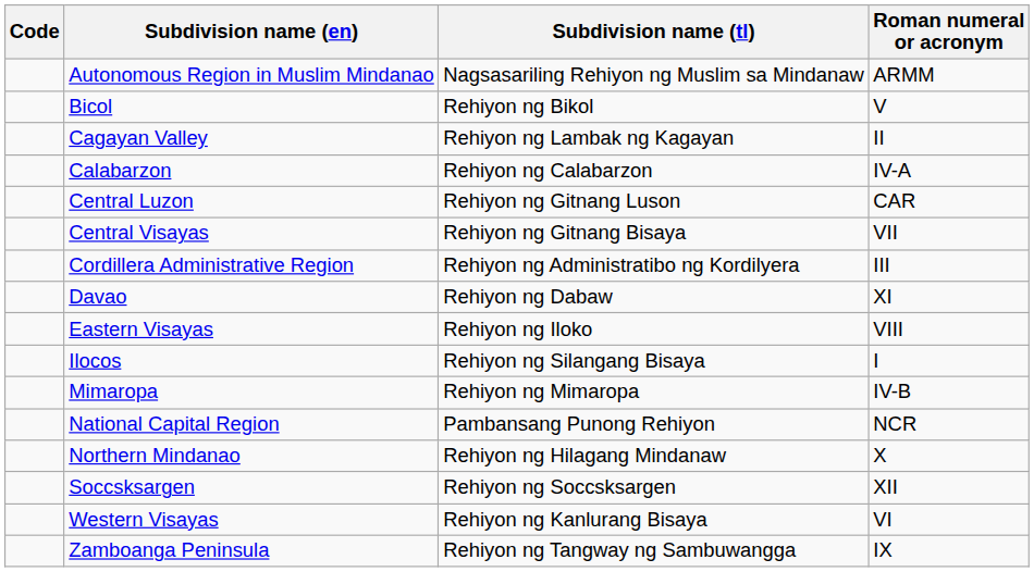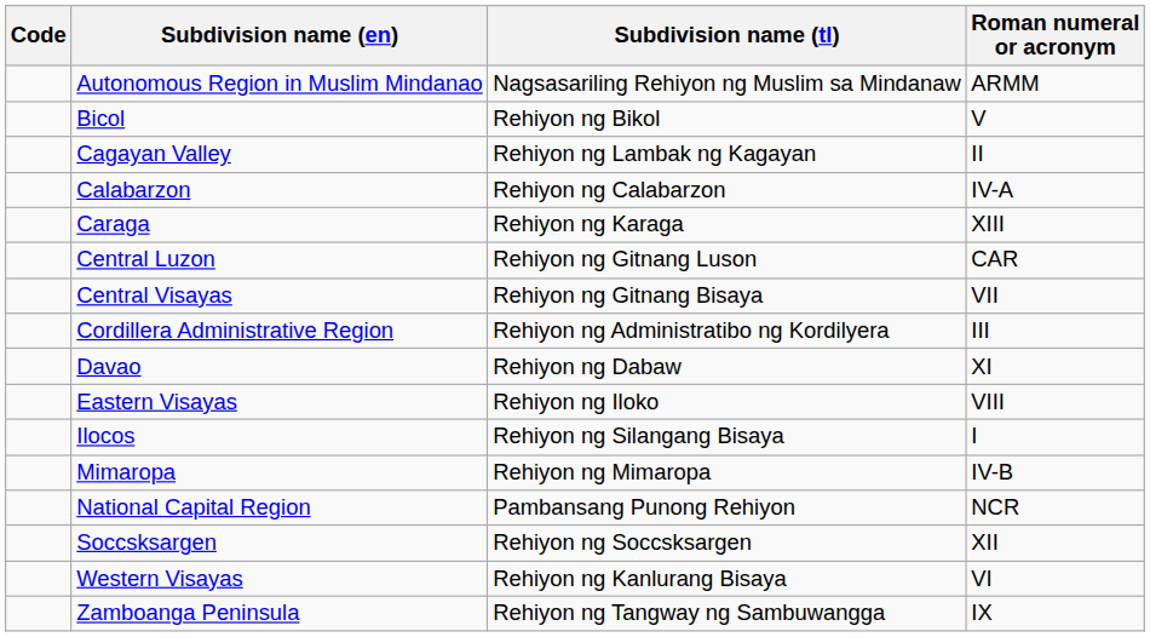+ row: Caraga | Rehiyon ng Karaga | XIII
- row: Northern Mindanao | Rehiyon ng Hilagang Mindanaw | X
